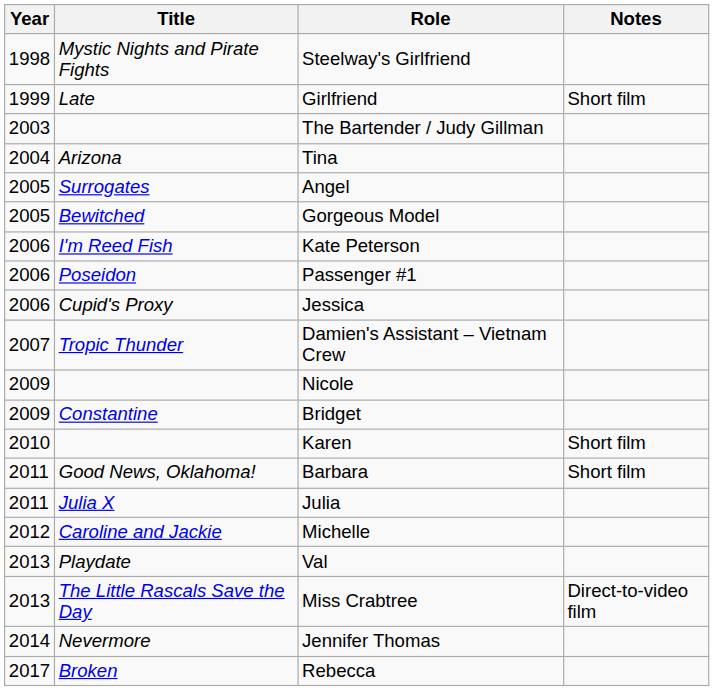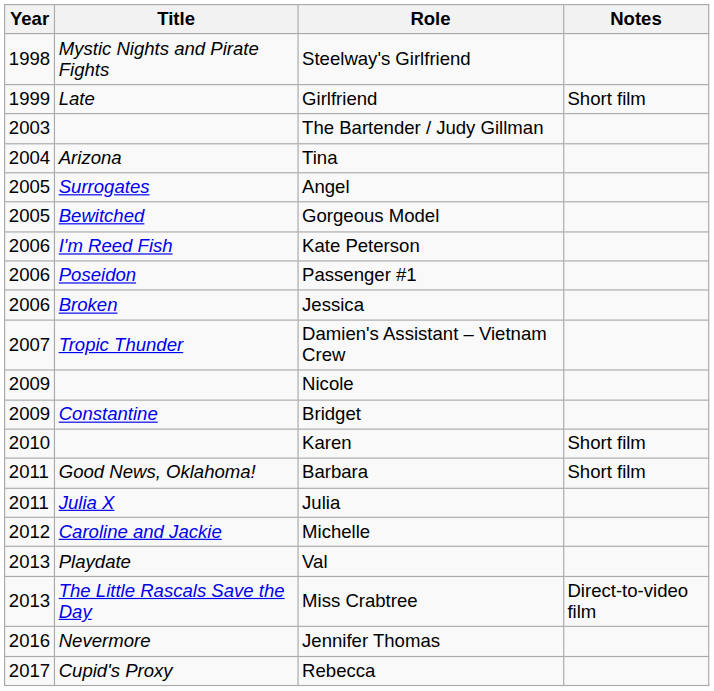Jessica | Title: Cupid's Proxy -> Broken
Jennifer Thomas | Year: 2014 -> 2016
Rebecca | Title: Broken -> Cupid's Proxy
